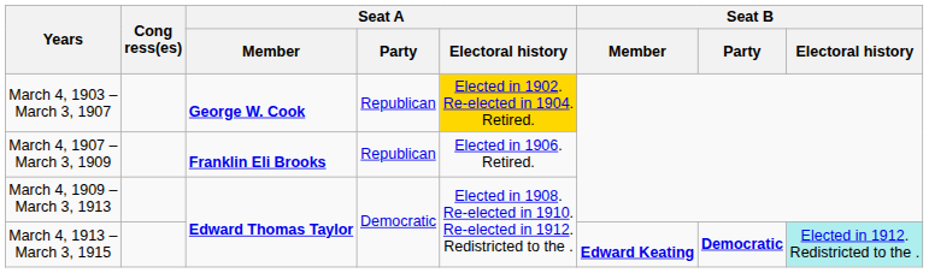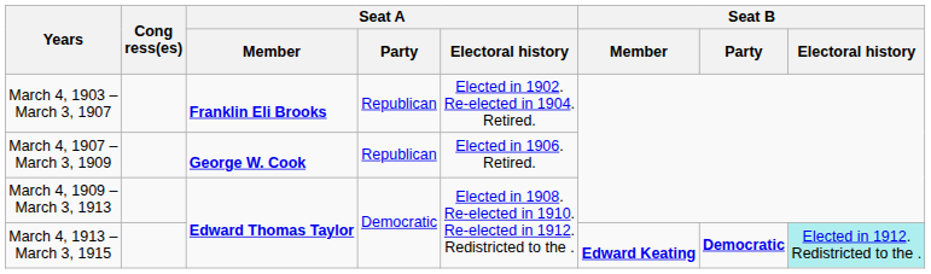March 4, 1903 – March 3, 1907 | Seat A / Member: George W. Cook -> Franklin Eli Brooks
March 4, 1903 – March 3, 1907 | Seat A / Electoral history: gold background -> no background
March 4, 1907 – March 3, 1909 | Seat A / Member: Franklin Eli Brooks -> George W. Cook
